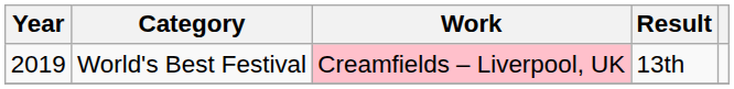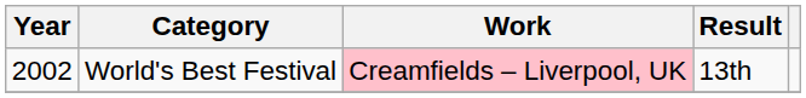World's Best Festival | Year: 2019 -> 2002
